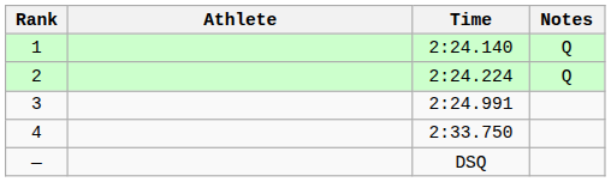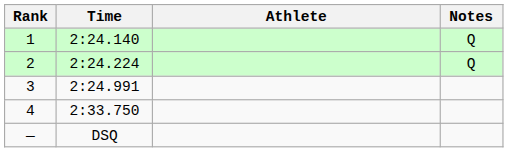columns swapped: Athlete <-> Time
